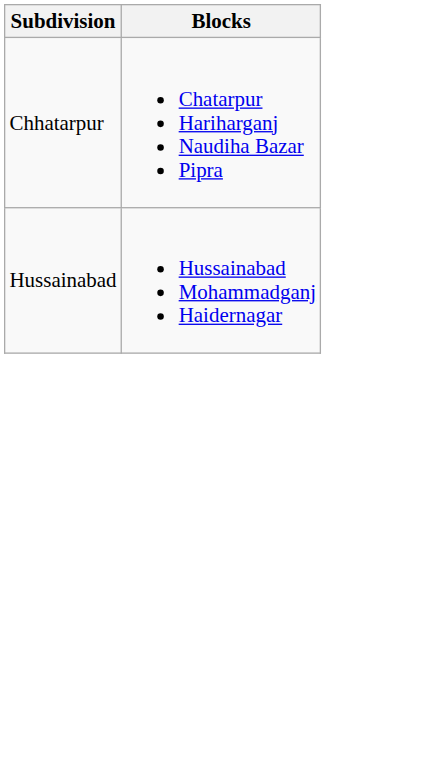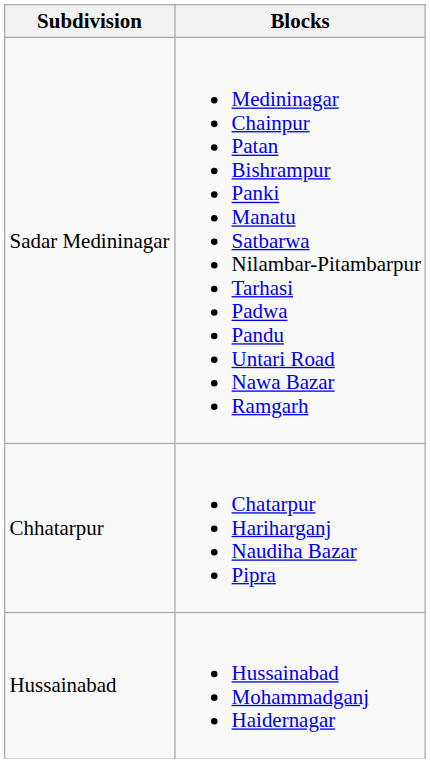+ row: Sadar Medininagar | Medininagar Chainpur Patan Bishrampur Panki Manatu Satbarwa Nilambar-Pitambarpur Tarhasi Padwa Pandu Untari Road Nawa Bazar Ramgarh
